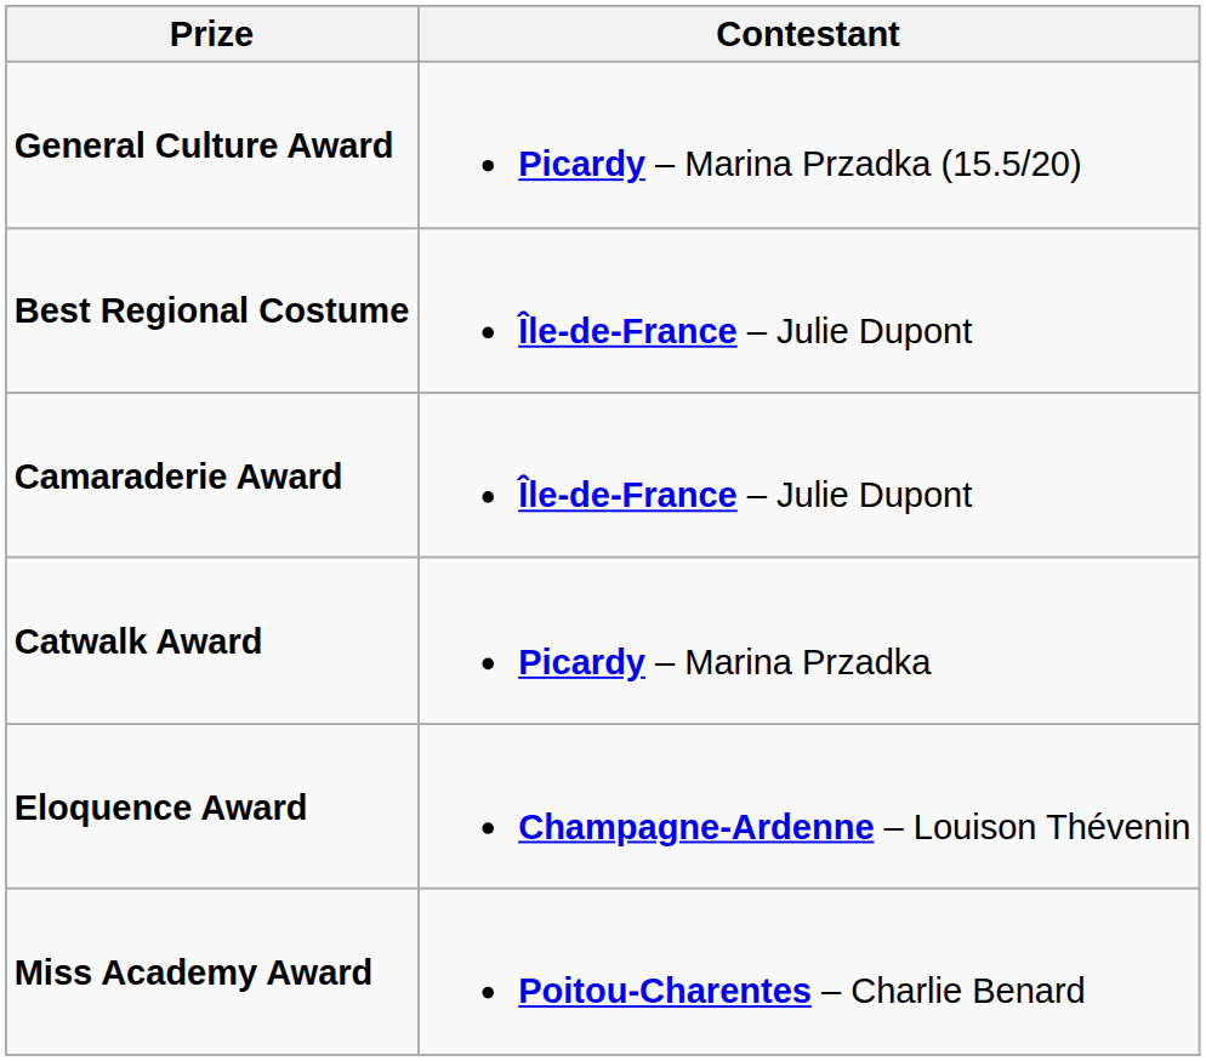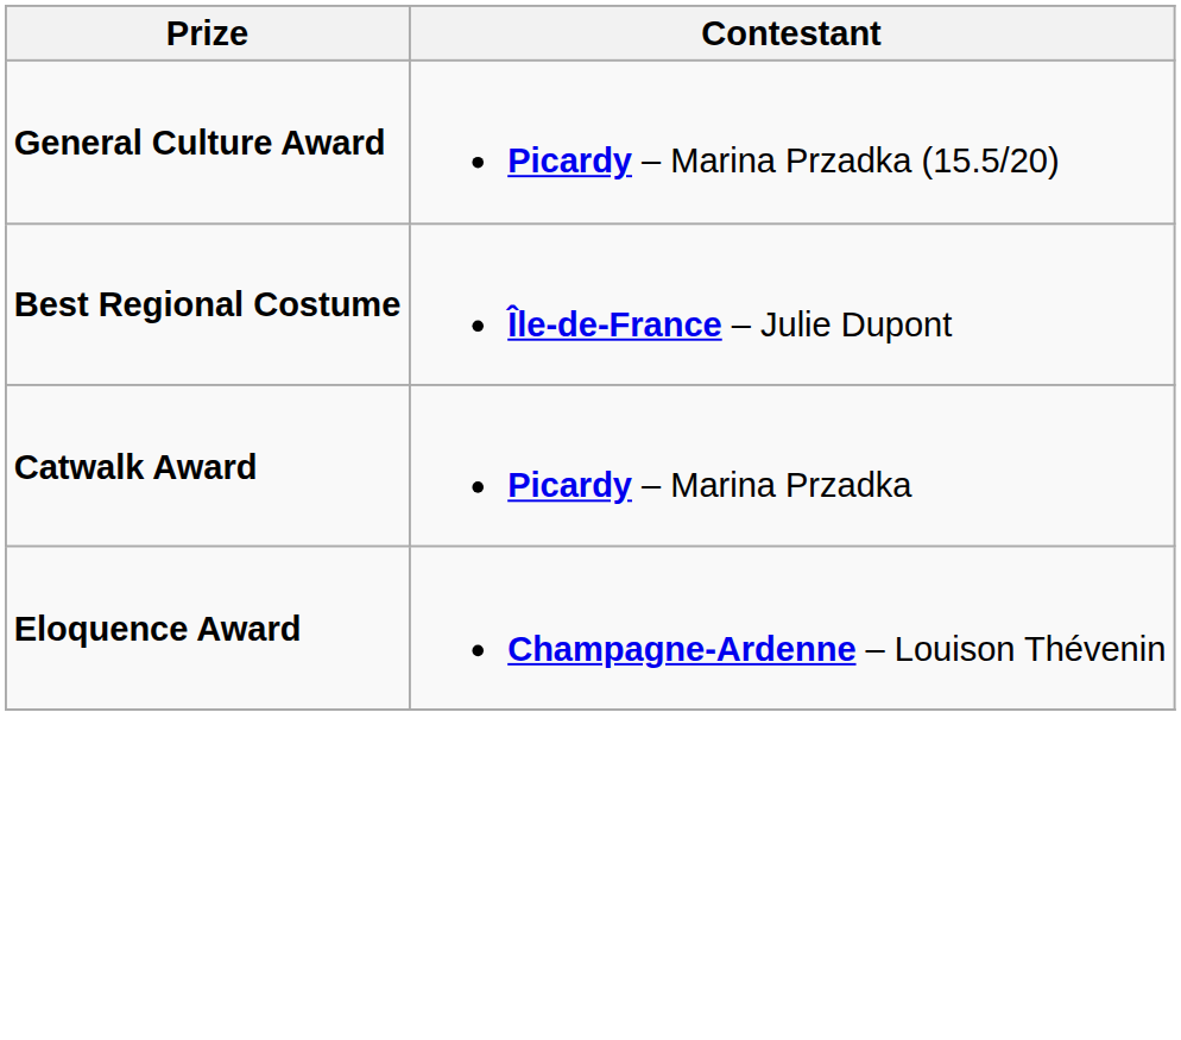- row: Camaraderie Award | Île-de-France – Julie Dupont
- row: Miss Academy Award | Poitou-Charentes – Charlie Benard
